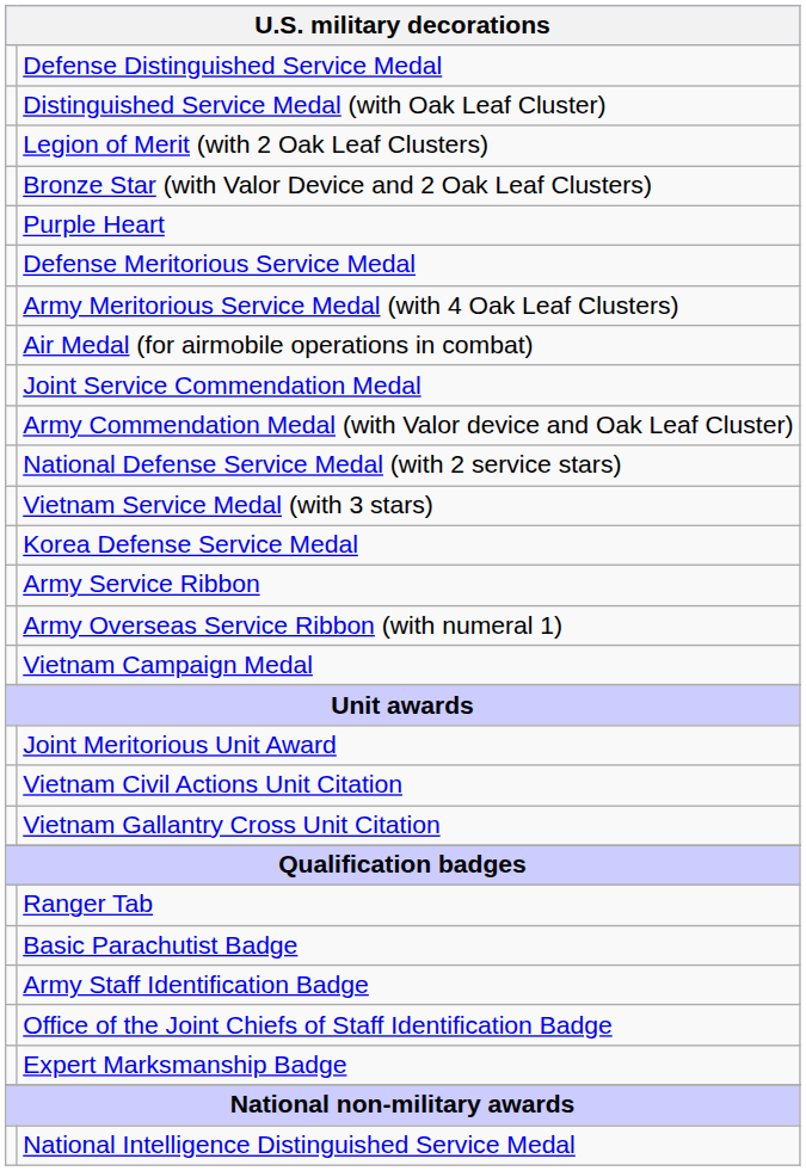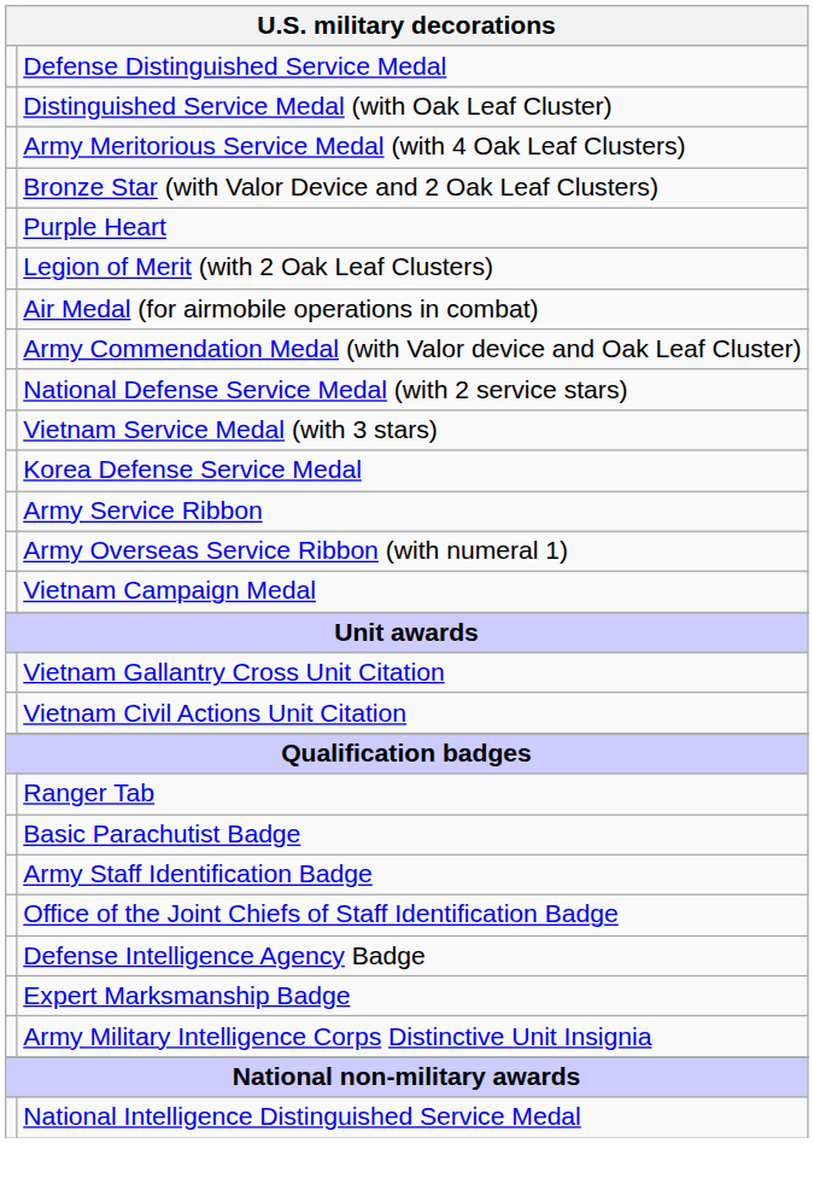rows swapped: Legion of Merit (with 2 Oak Leaf Clusters) <-> Army Meritorious Service Medal (with 4 Oak Leaf Clusters)
- row: Defense Meritorious Service Medal
- row: Joint Service Commendation Medal
- row: Joint Meritorious Unit Award
rows swapped: Vietnam Gallantry Cross Unit Citation <-> Vietnam Civil Actions Unit Citation
+ row: Defense Intelligence Agency Badge
+ row: Army Military Intelligence Corps Distinctive Unit Insignia
